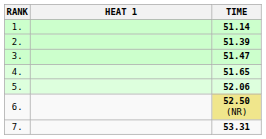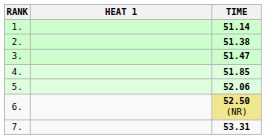2. | TIME: 51.39 -> 51.38
4. | TIME: 51.65 -> 51.85
